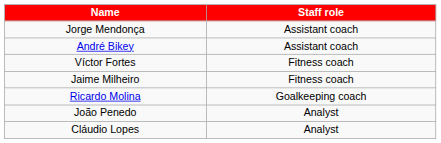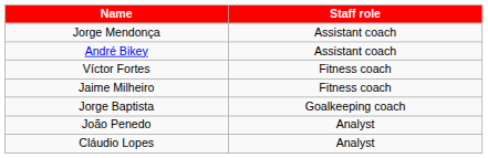- row: Ricardo Molina | Goalkeeping coach
+ row: Jorge Baptista | Goalkeeping coach
